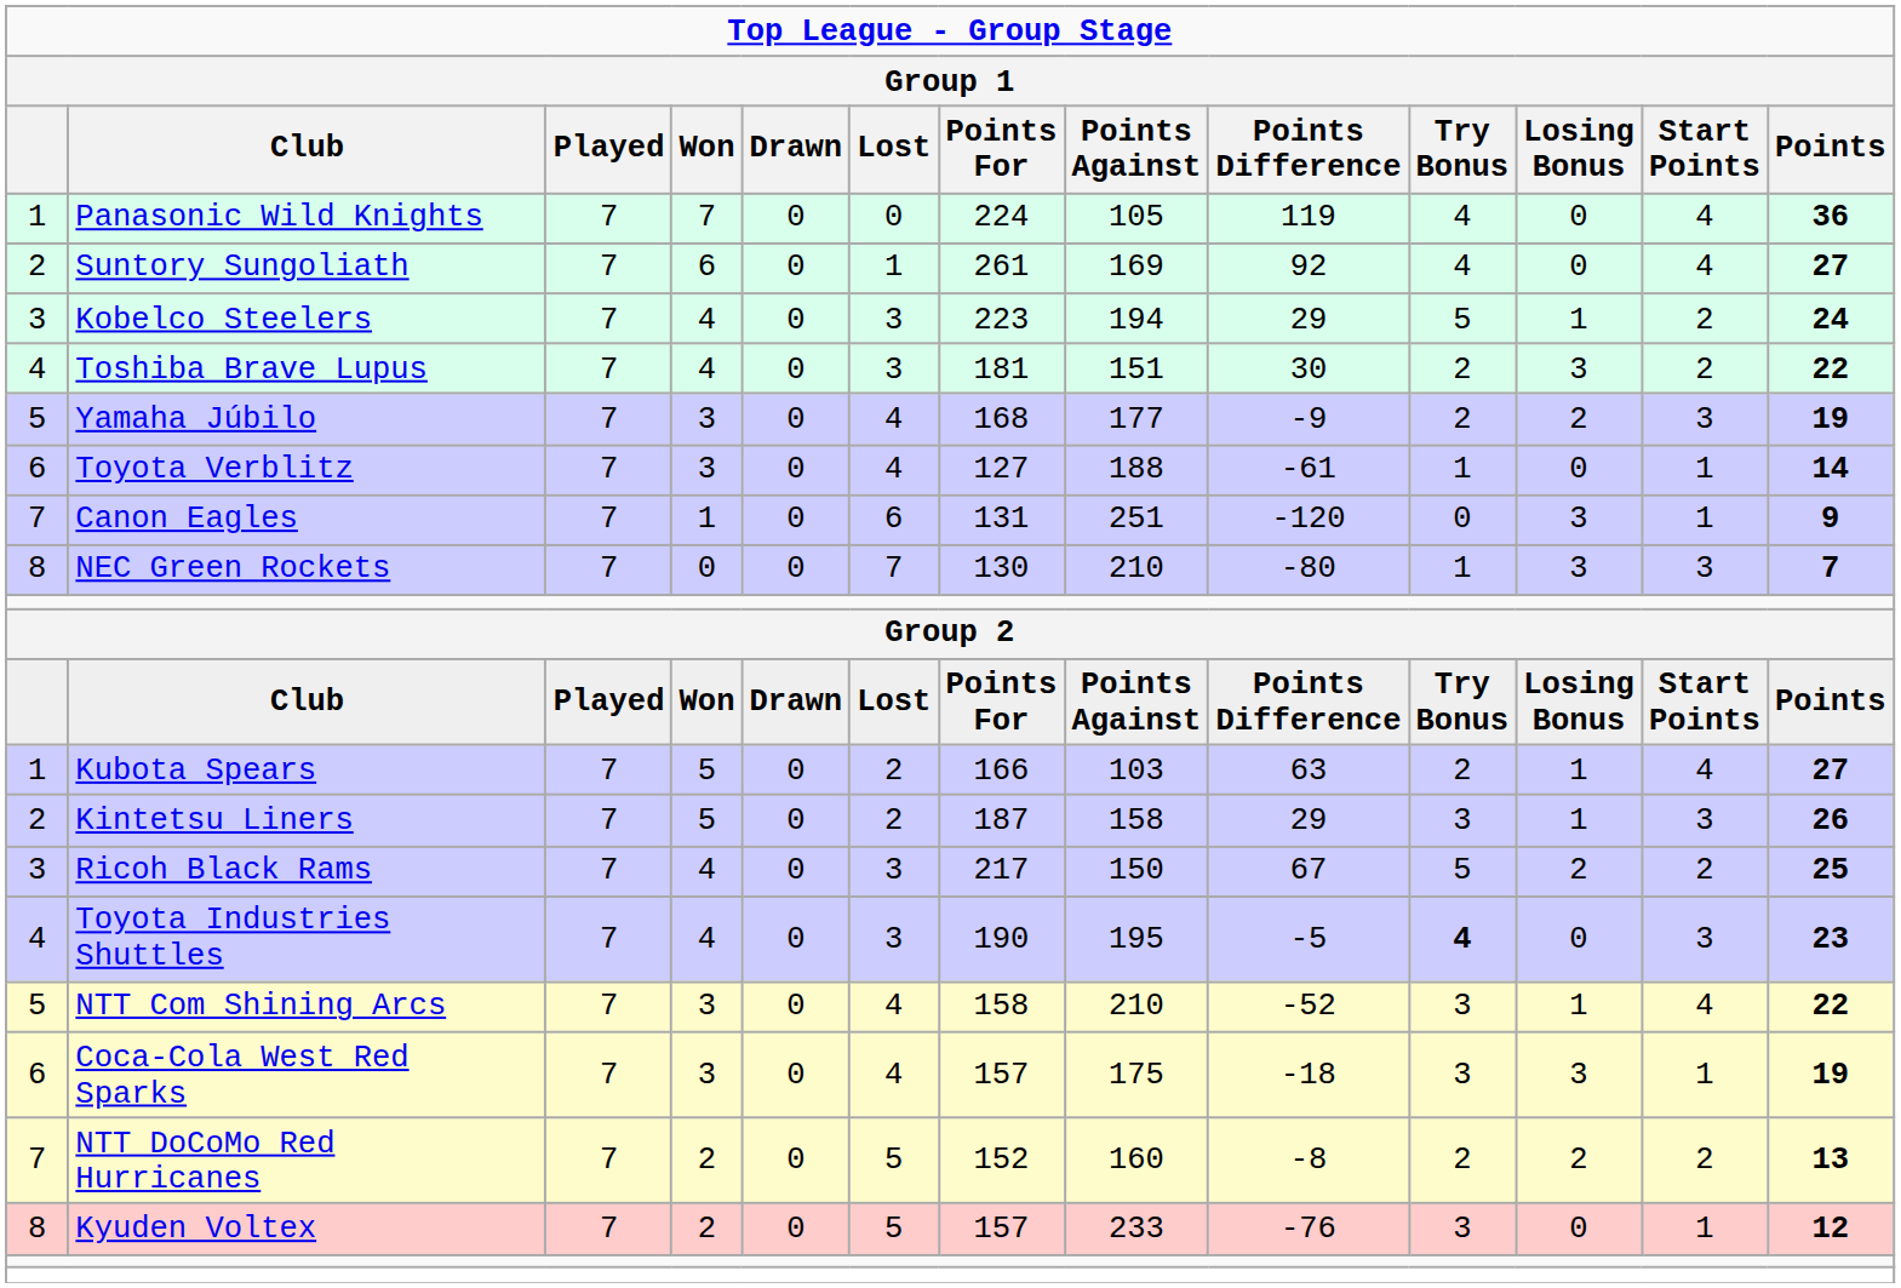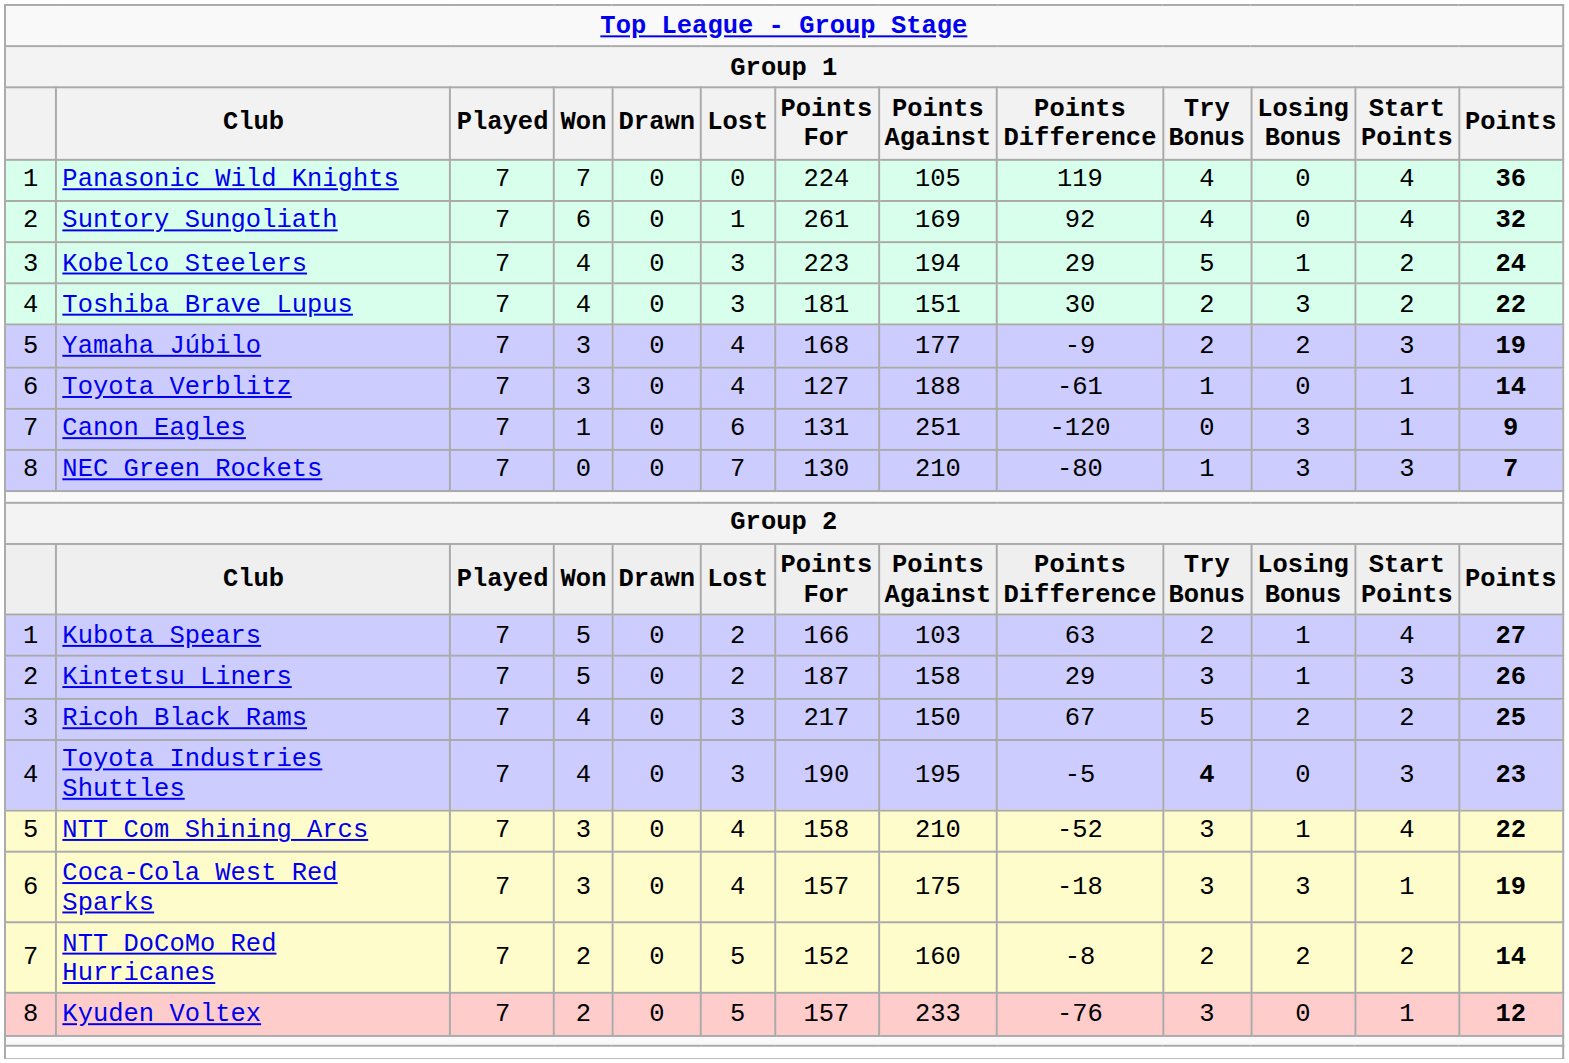Suntory Sungoliath | column 13: 27 -> 32
NTT DoCoMo Red Hurricanes | column 13: 13 -> 14
